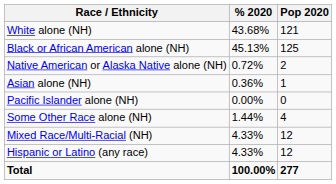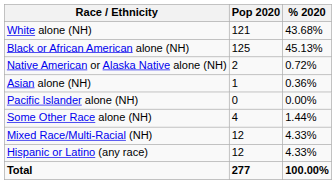columns swapped: Pop 2020 <-> % 2020
